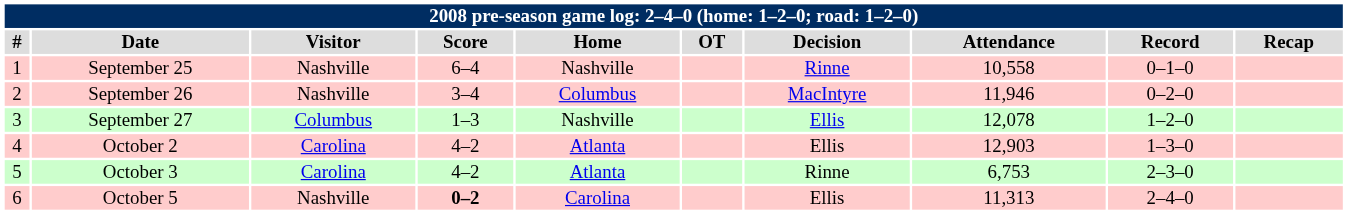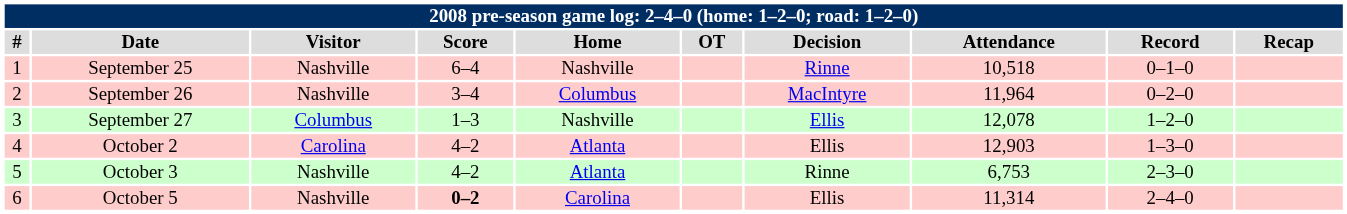September 25 | Attendance: 10,558 -> 10,518
September 26 | Attendance: 11,946 -> 11,964
October 3 | Visitor: Carolina -> Nashville
October 5 | Attendance: 11,313 -> 11,314
